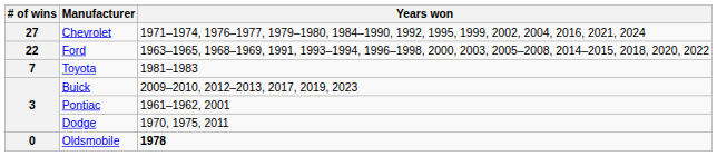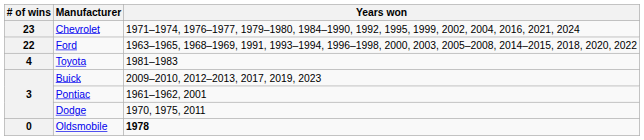Chevrolet | # of wins: 27 -> 23
Toyota | # of wins: 7 -> 4
